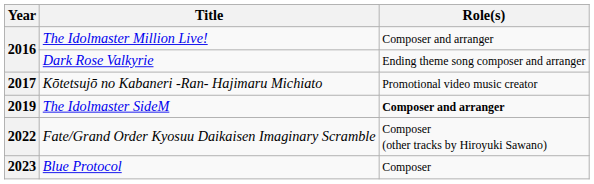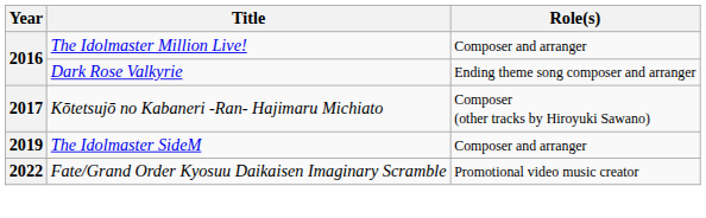Kōtetsujō no Kabaneri -Ran- Hajimaru Michiato | Role(s): Promotional video music creator -> Composer (other tracks by Hiroyuki Sawano)
The Idolmaster SideM | Role(s): bold -> normal
Fate/Grand Order Kyosuu Daikaisen Imaginary Scramble | Role(s): Composer (other tracks by Hiroyuki Sawano) -> Promotional video music creator
- row: 2023 | Blue Protocol | Composer
